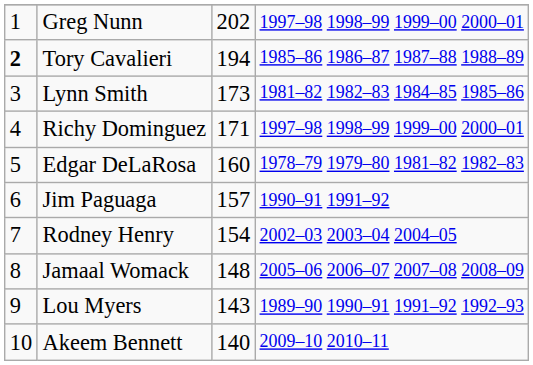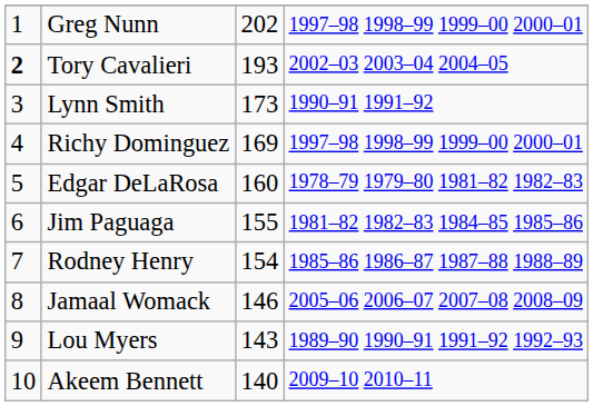Tory Cavalieri | column 3: 194 -> 193
Tory Cavalieri | column 4: 1985–86 1986–87 1987–88 1988–89 -> 2002–03 2003–04 2004–05
Lynn Smith | column 4: 1981–82 1982–83 1984–85 1985–86 -> 1990–91 1991–92
Richy Dominguez | column 3: 171 -> 169
Jim Paguaga | column 3: 157 -> 155
Jim Paguaga | column 4: 1990–91 1991–92 -> 1981–82 1982–83 1984–85 1985–86
Rodney Henry | column 4: 2002–03 2003–04 2004–05 -> 1985–86 1986–87 1987–88 1988–89
Jamaal Womack | column 3: 148 -> 146
